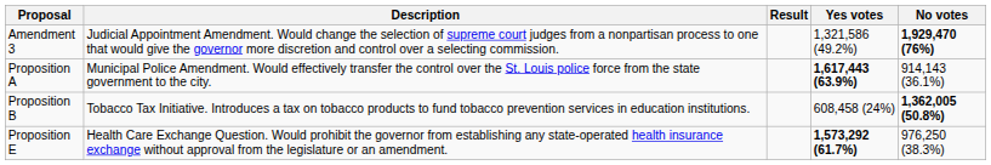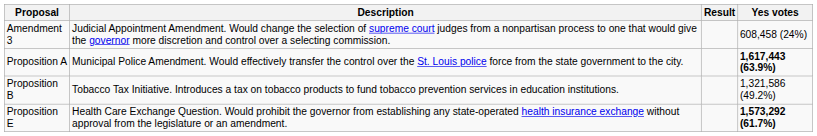- column: No votes | 1,929,470 (76%) | 914,143 (36.1%) | 1,362,005 (50.8%) | 976,250 (38.3%)
Amendment 3 | Yes votes: 1,321,586 (49.2%) -> 608,458 (24%)
Proposition B | Yes votes: 608,458 (24%) -> 1,321,586 (49.2%)
